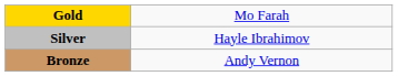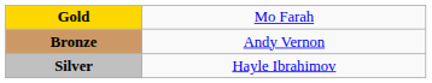rows swapped: Silver <-> Bronze
